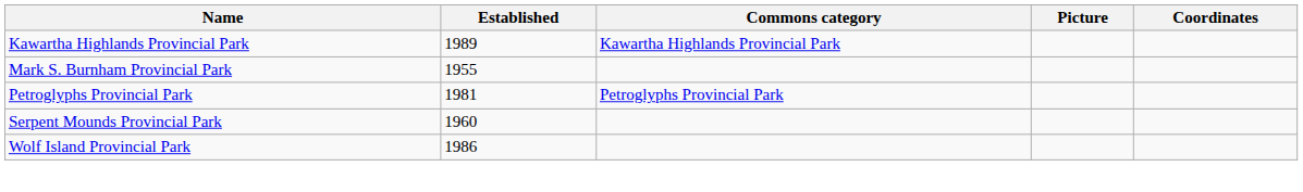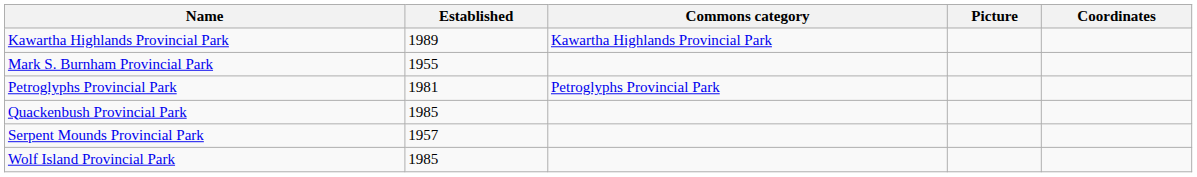+ row: Quackenbush Provincial Park | 1985
Serpent Mounds Provincial Park | Established: 1960 -> 1957
Wolf Island Provincial Park | Established: 1986 -> 1985
